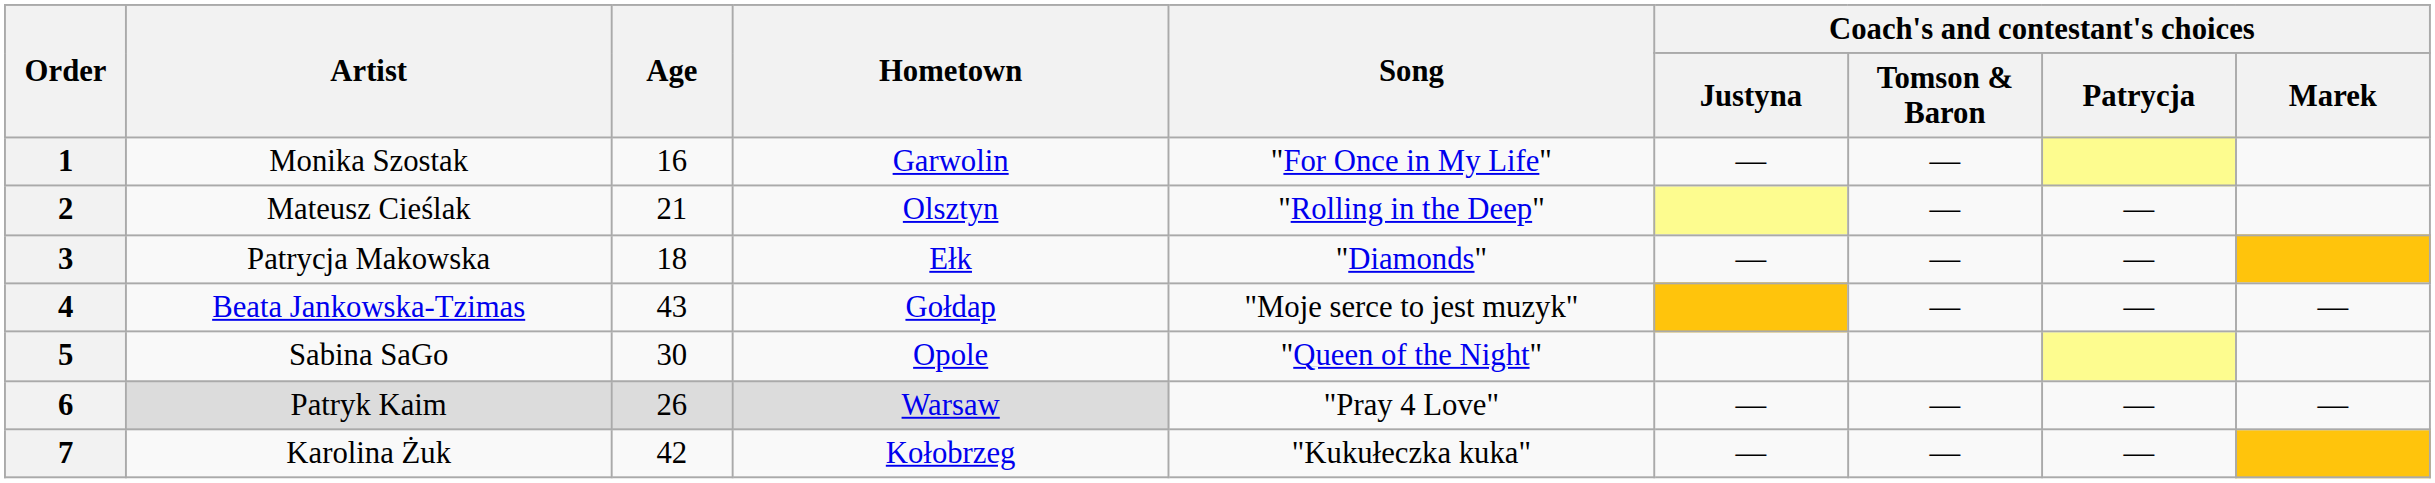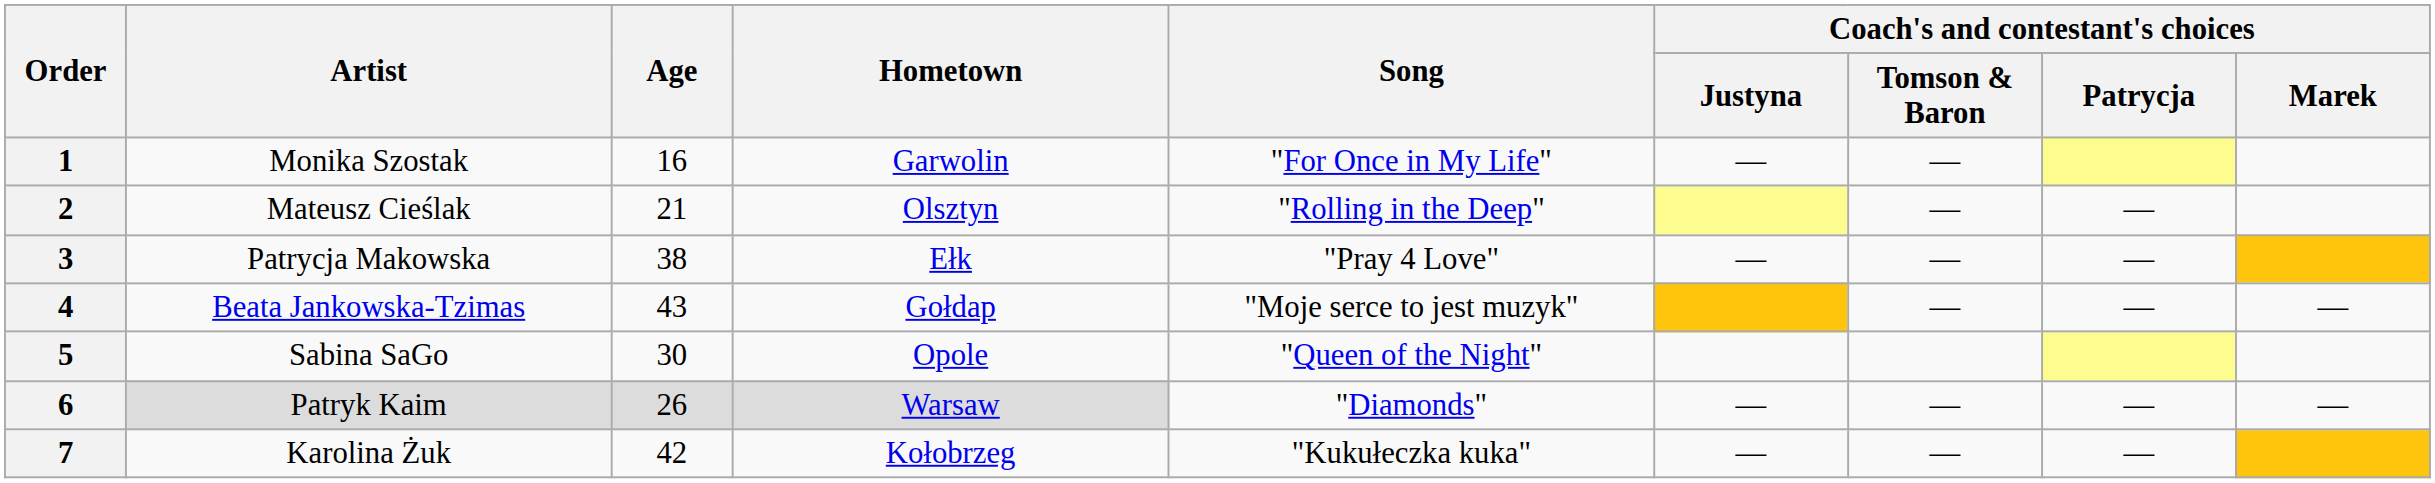3 | Age: 18 -> 38
3 | Song: "Diamonds" -> "Pray 4 Love"
6 | Song: "Pray 4 Love" -> "Diamonds"
